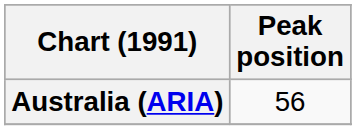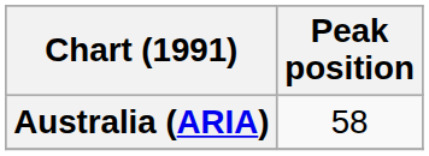Australia (ARIA) | Peak position: 56 -> 58
